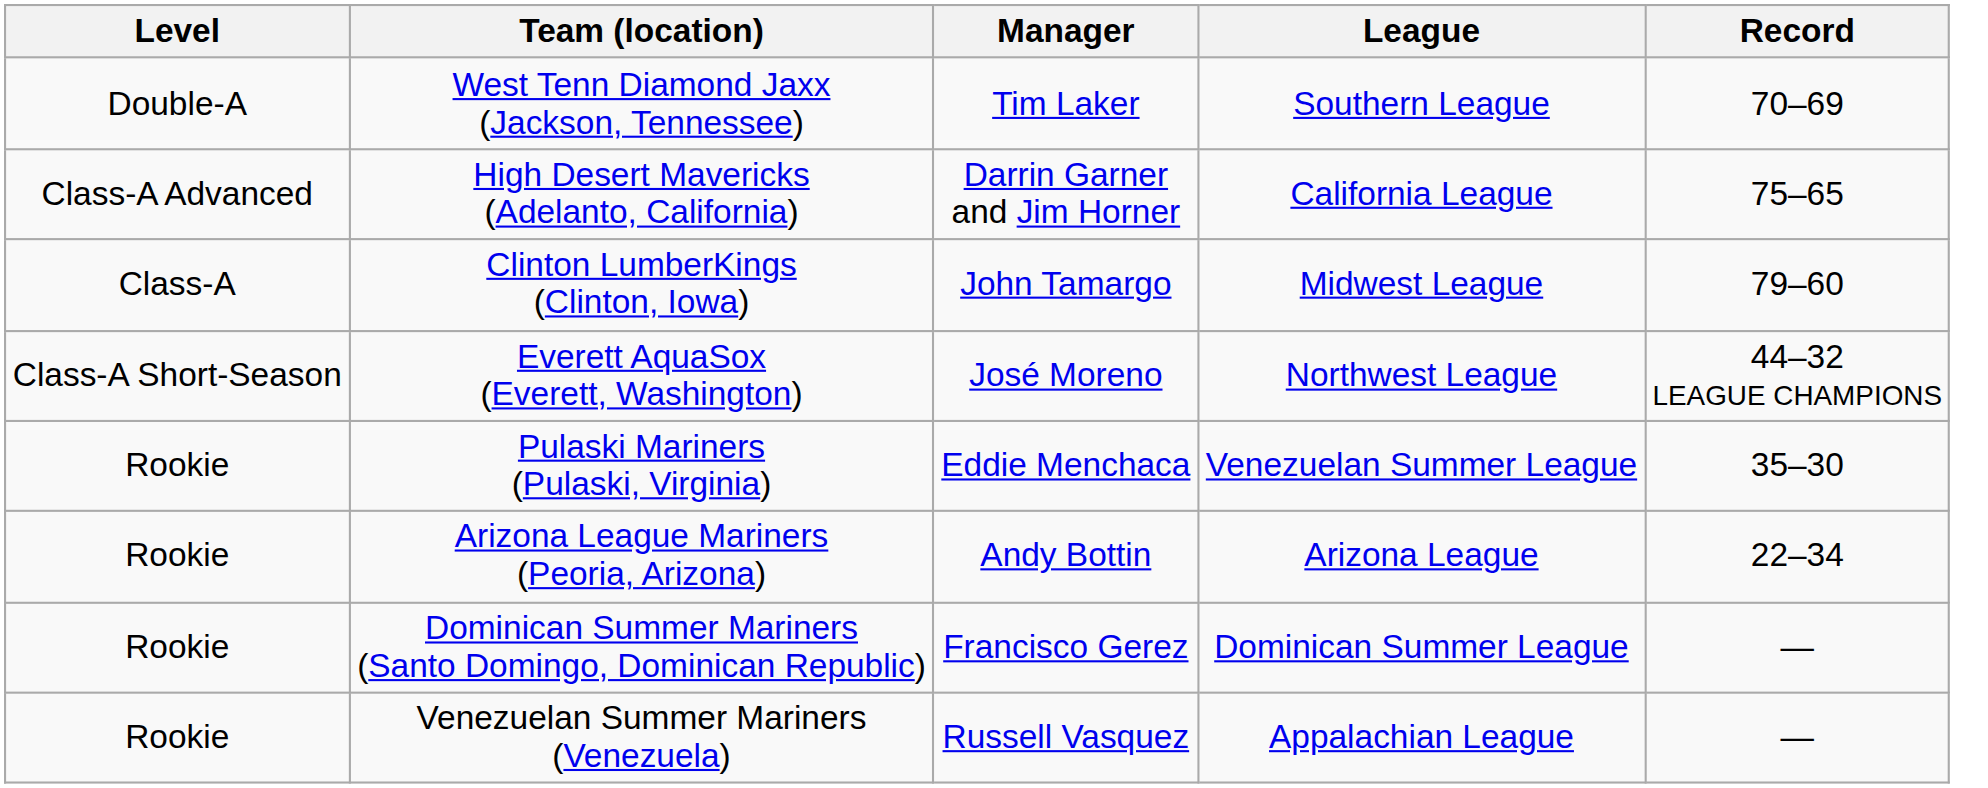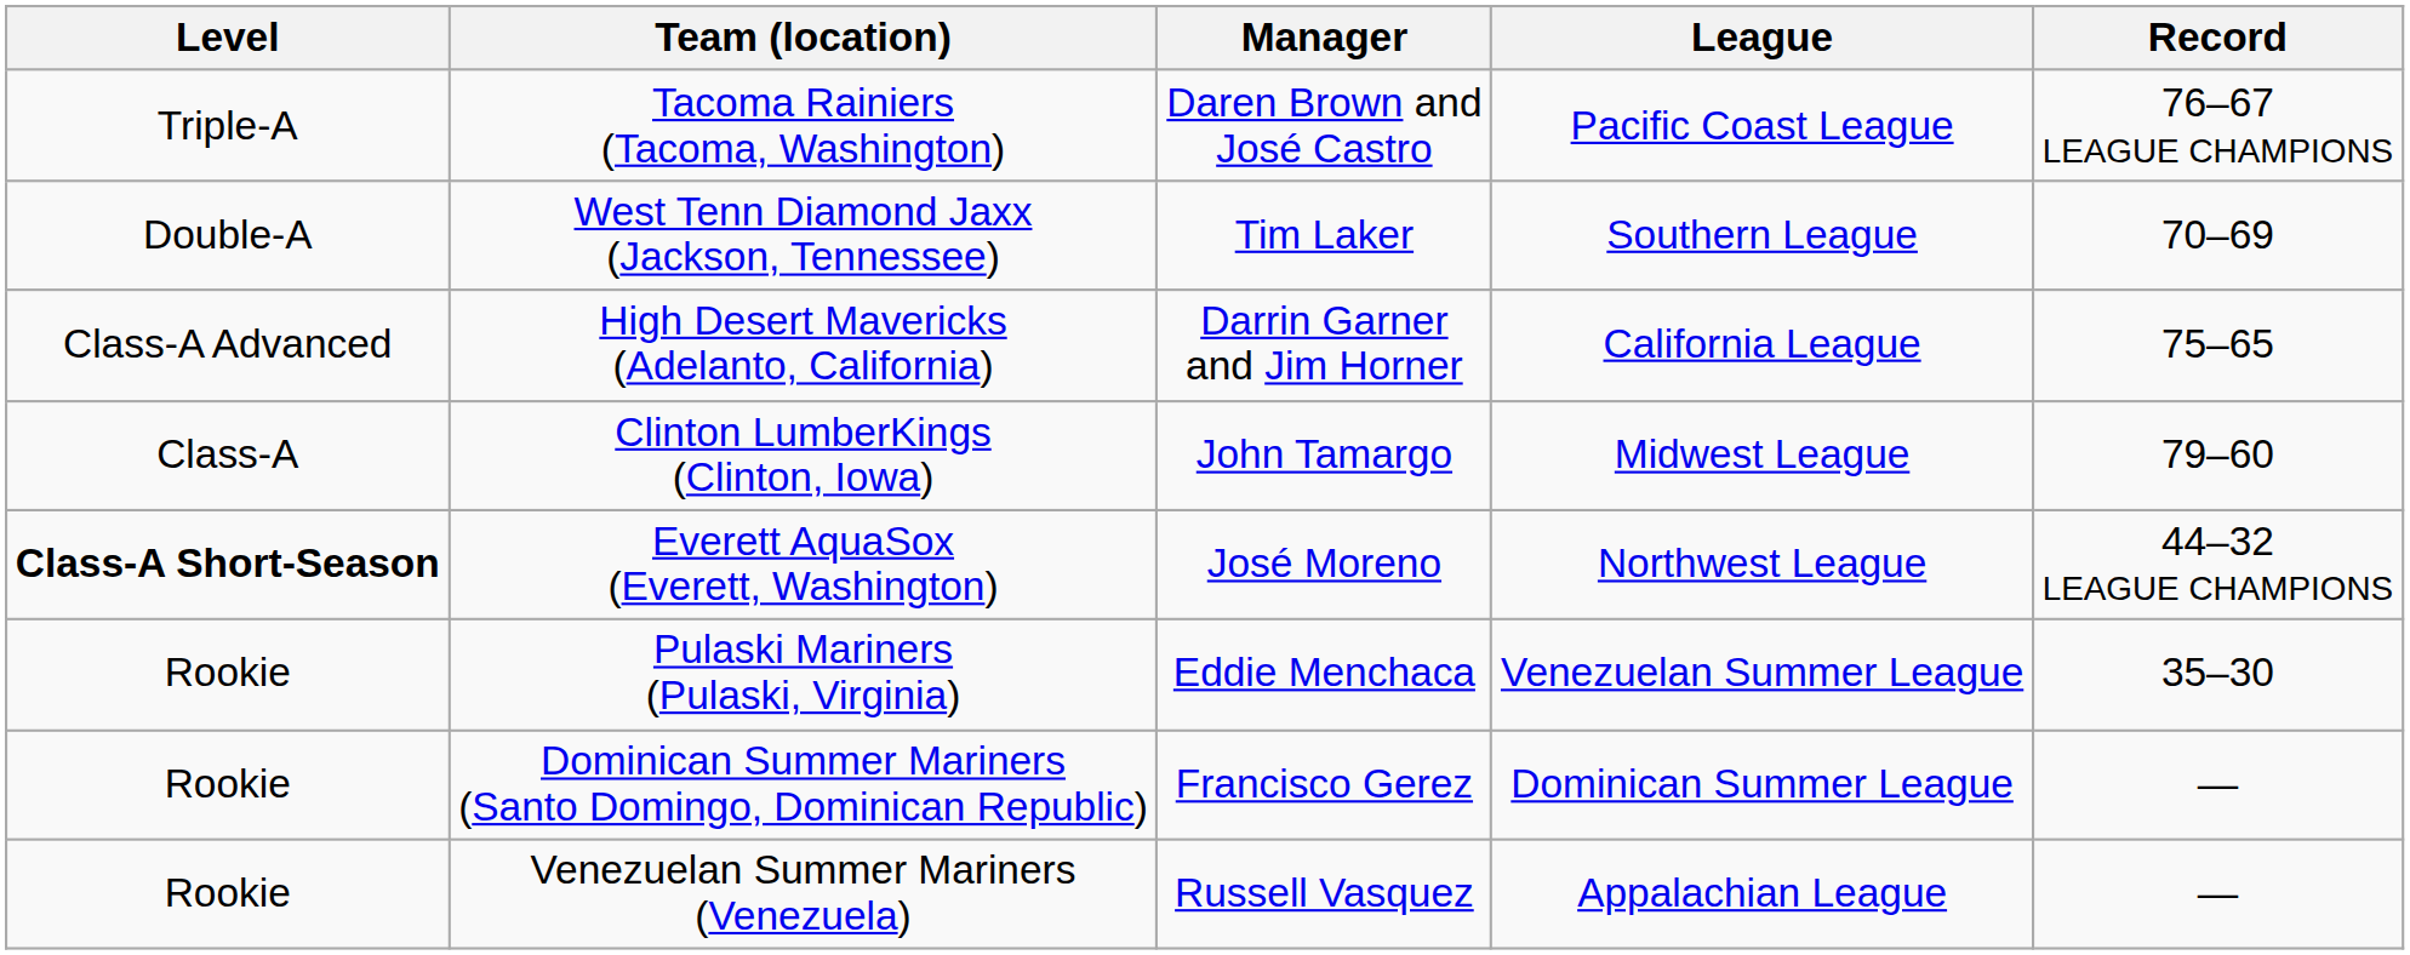+ row: Triple-A | Tacoma Rainiers (Tacoma, Washington) | Daren Brown and José Castro | Pacific Coast League | 76–67 LEAGUE CHAMPIONS
Everett AquaSox (Everett, Washington) | Level: normal -> bold
- row: Rookie | Arizona League Mariners (Peoria, Arizona) | Andy Bottin | Arizona League | 22–34
